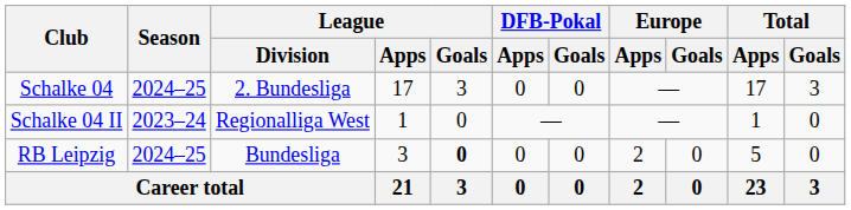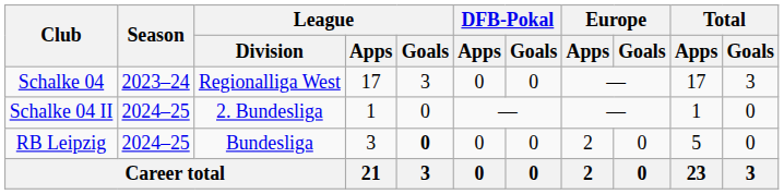Schalke 04 | Season: 2024–25 -> 2023–24
Schalke 04 | League / Division: 2. Bundesliga -> Regionalliga West
Schalke 04 II | Season: 2023–24 -> 2024–25
Schalke 04 II | League / Division: Regionalliga West -> 2. Bundesliga
